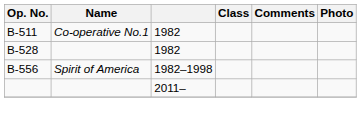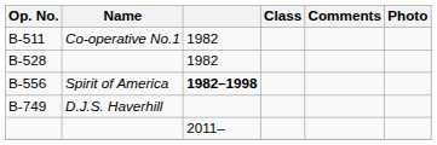B-556 | column 3: normal -> bold
+ row: B-749 | D.J.S. Haverhill
